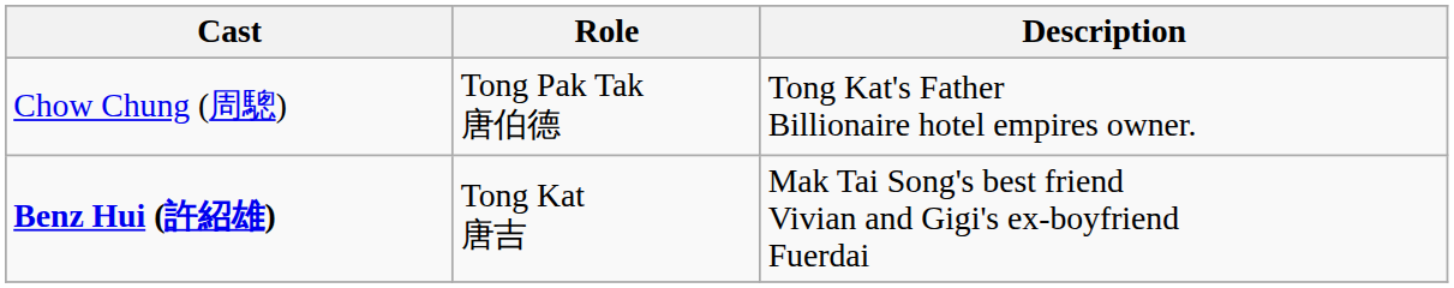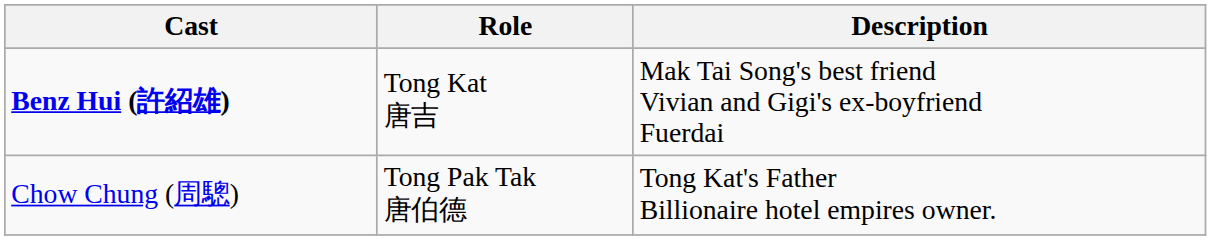rows swapped: Chow Chung (周驄) <-> Benz Hui (許紹雄)
